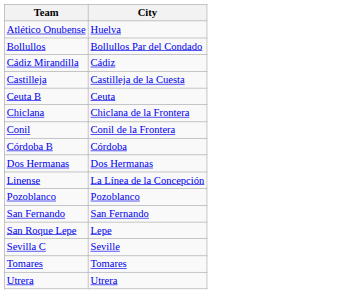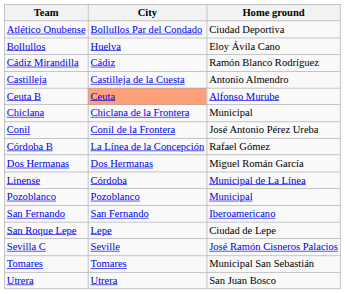+ column: Home ground | Ciudad Deportiva | Eloy Ávila Cano | Ramón Blanco Rodríguez | Antonio Almendro | Alfonso Murube | Municipal | José Antonio Pérez Ureba | Rafael Gómez | Miguel Román García | Municipal de La Línea | Municipal | Iberoamericano | Ciudad de Lepe | José Ramón Cisneros Palacios | Municipal San Sebastián | San Juan Bosco
Atlético Onubense | City: Huelva -> Bollullos Par del Condado
Bollullos | City: Bollullos Par del Condado -> Huelva
Ceuta B | City: no background -> lightsalmon background
Córdoba B | City: Córdoba -> La Línea de la Concepción
Linense | City: La Línea de la Concepción -> Córdoba
